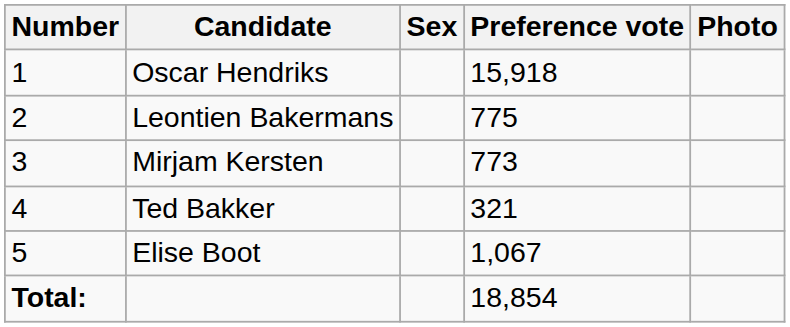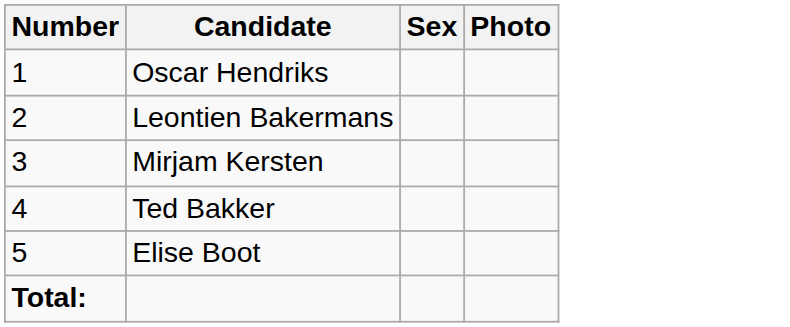- column: Preference vote | 15,918 | 775 | 773 | 321 | 1,067 | 18,854
